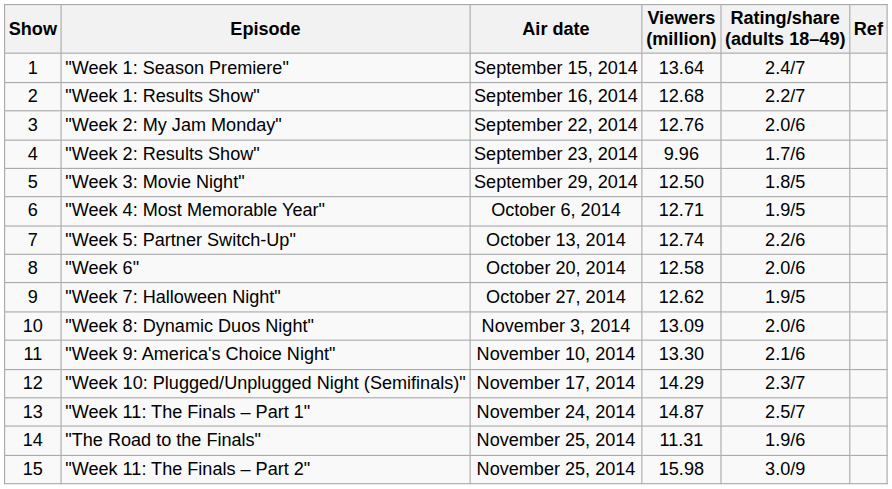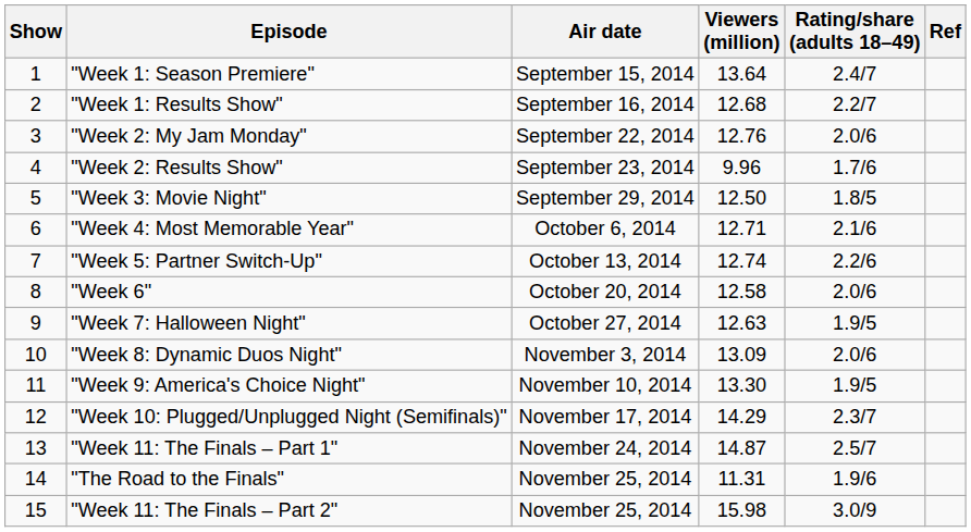"Week 4: Most Memorable Year" | Rating/share (adults 18–49): 1.9/5 -> 2.1/6
"Week 7: Halloween Night" | Viewers (million): 12.62 -> 12.63
"Week 9: America's Choice Night" | Rating/share (adults 18–49): 2.1/6 -> 1.9/5
